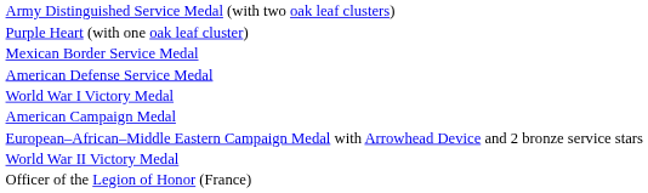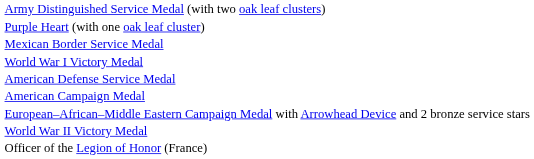rows swapped: World War I Victory Medal <-> American Defense Service Medal
